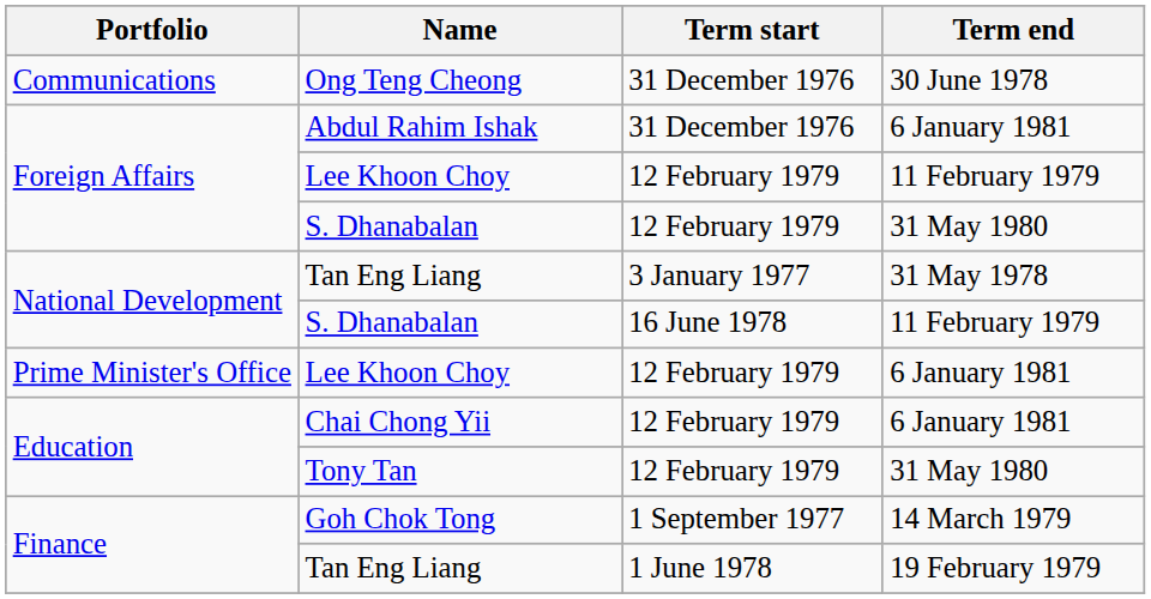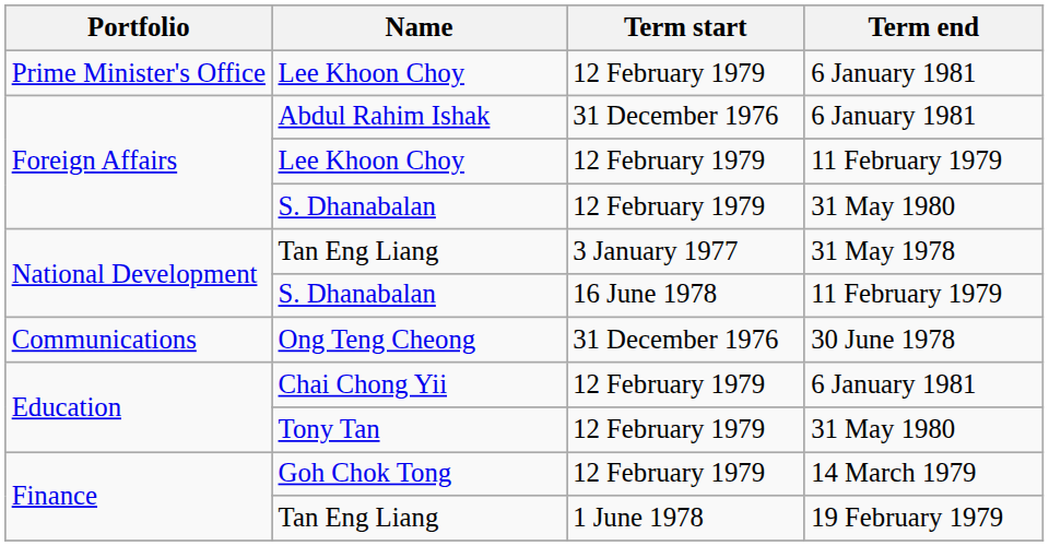rows swapped: Lee Khoon Choy / 6 January 1981 <-> Ong Teng Cheong
Goh Chok Tong | Term start: 1 September 1977 -> 12 February 1979
